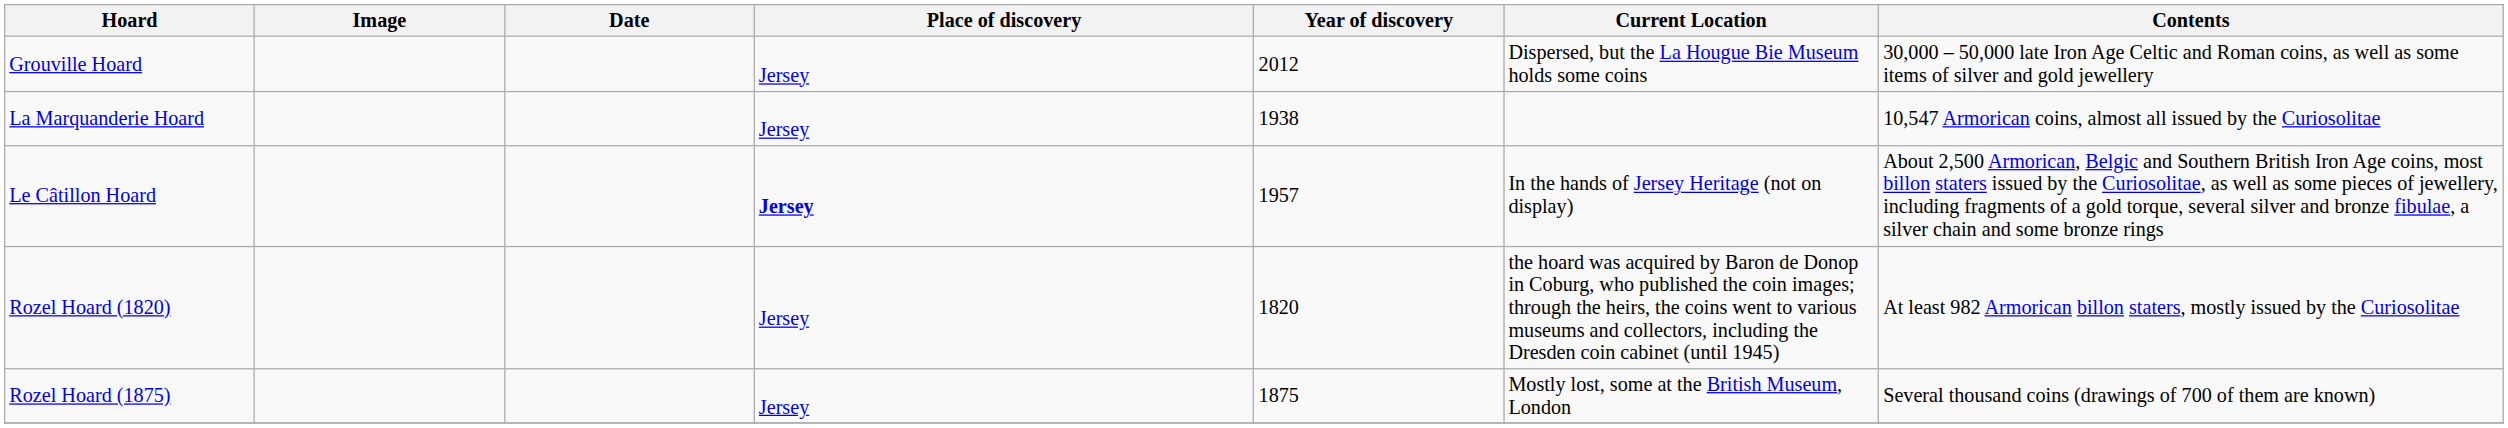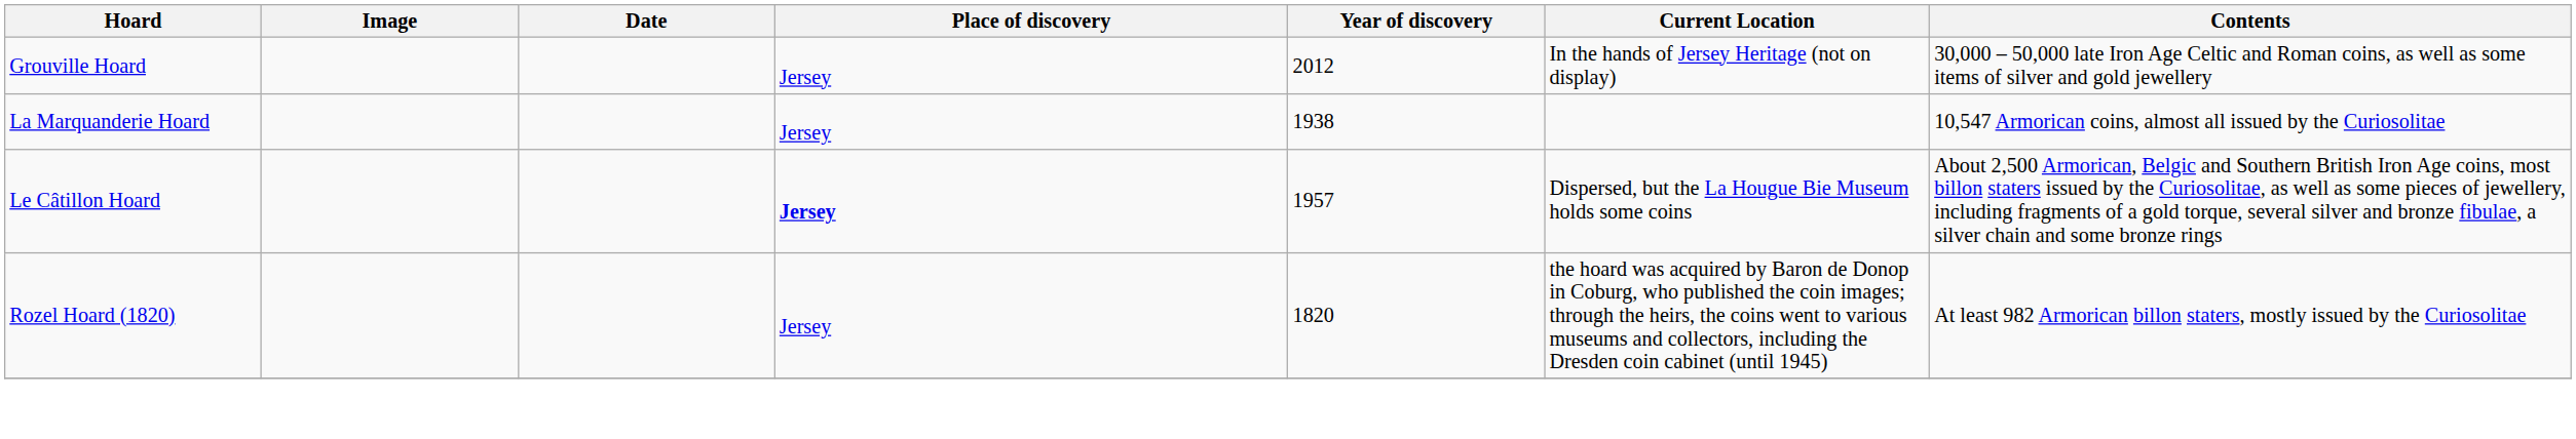Grouville Hoard | Current Location: Dispersed, but the La Hougue Bie Museum holds some coins -> In the hands of Jersey Heritage (not on display)
Le Câtillon Hoard | Current Location: In the hands of Jersey Heritage (not on display) -> Dispersed, but the La Hougue Bie Museum holds some coins
- row: Rozel Hoard (1875) | Jersey | 1875 | Mostly lost, some at the British Museum, London | Several thousand coins (drawings of 700 of them are known)
